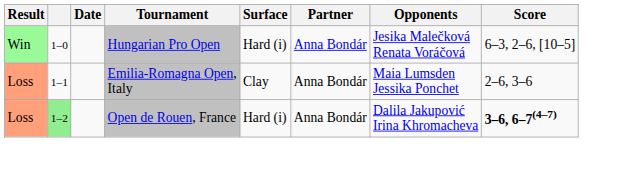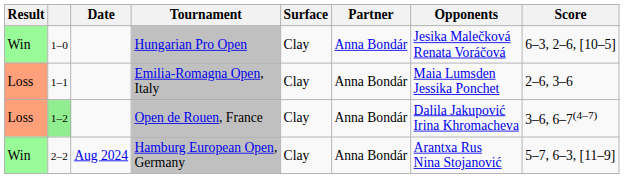Hungarian Pro Open | Surface: Hard (i) -> Clay
Open de Rouen, France | Surface: Hard (i) -> Clay
Open de Rouen, France | Score: bold -> normal
+ row: Win | 2–2 | Aug 2024 | Hamburg European Open, Germany | Clay | Anna Bondár | Arantxa Rus Nina Stojanović | 5–7, 6–3, [11–9]
